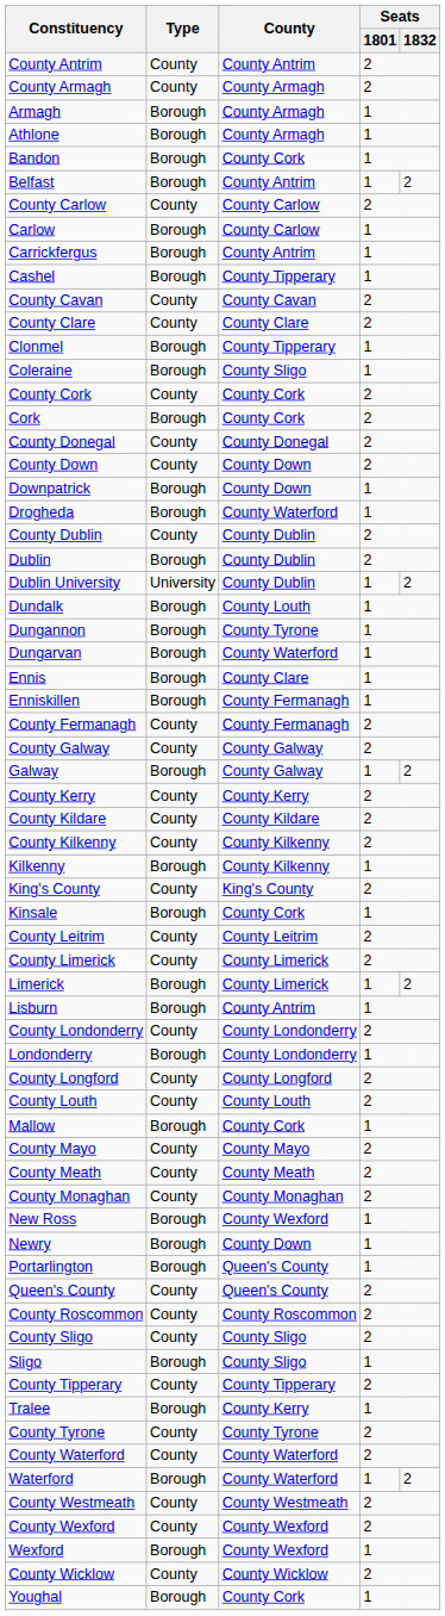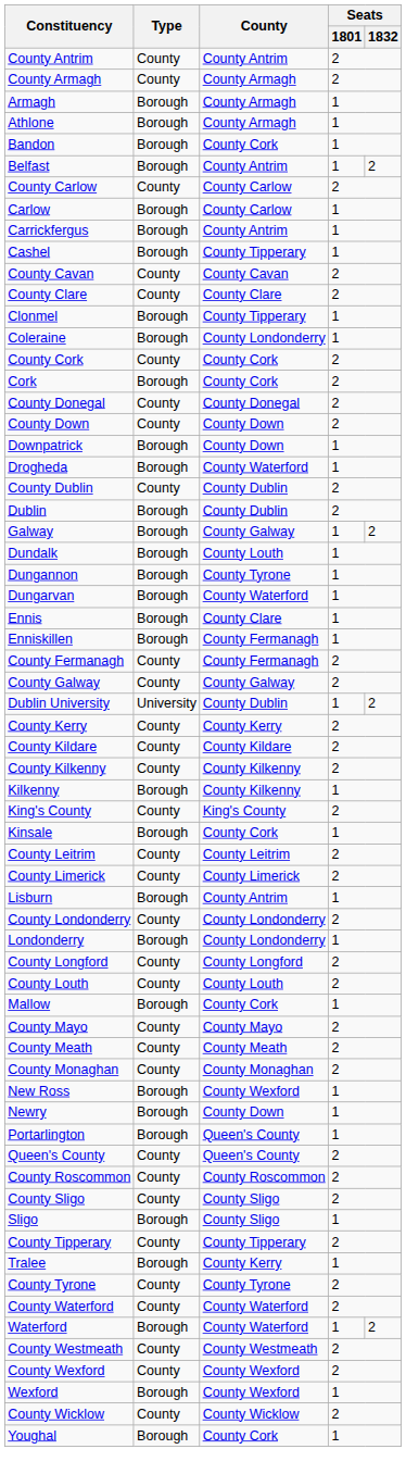Coleraine | County: County Sligo -> County Londonderry
rows swapped: Dublin University <-> Galway
- row: Limerick | Borough | County Limerick | 1 | 2
